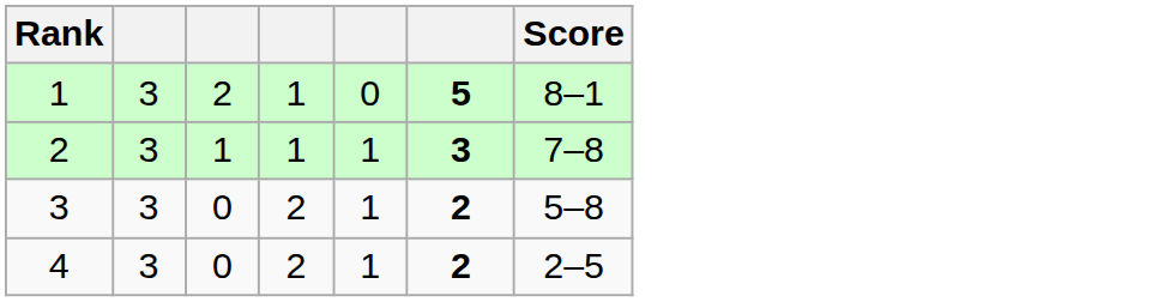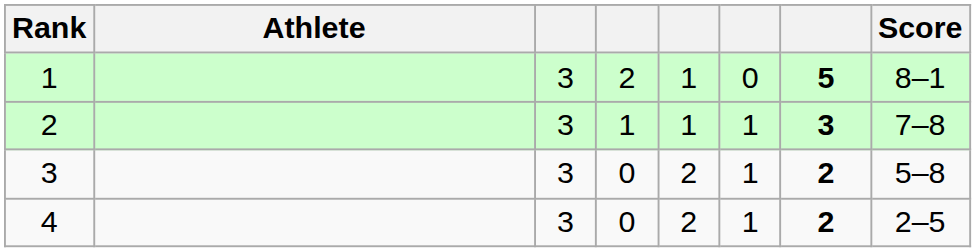+ column: Athlete
